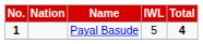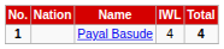Payal Basude | IWL: 5 -> 4
